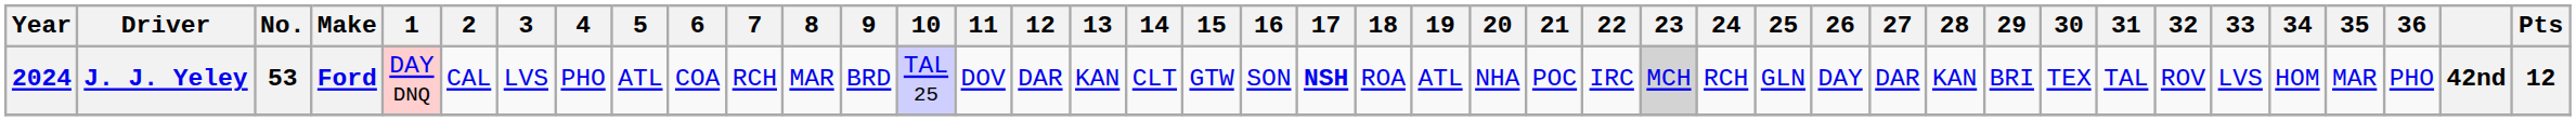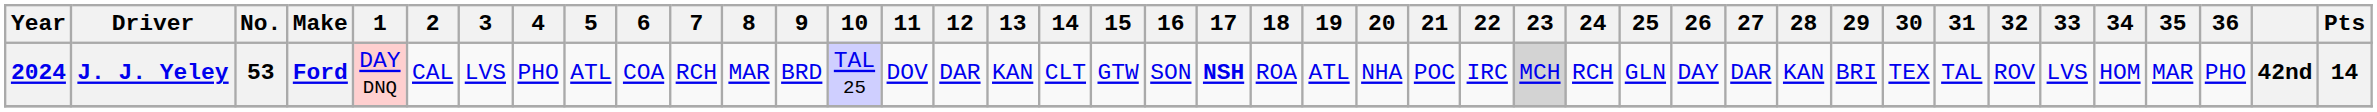J. J. Yeley | Pts: 12 -> 14
